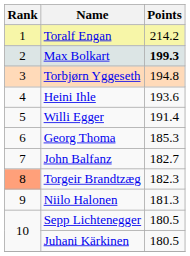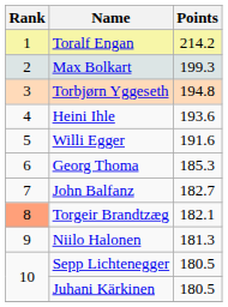Max Bolkart | Points: bold -> normal
Willi Egger | Points: 191.4 -> 191.6
Torgeir Brandtzæg | Points: 182.3 -> 182.1
